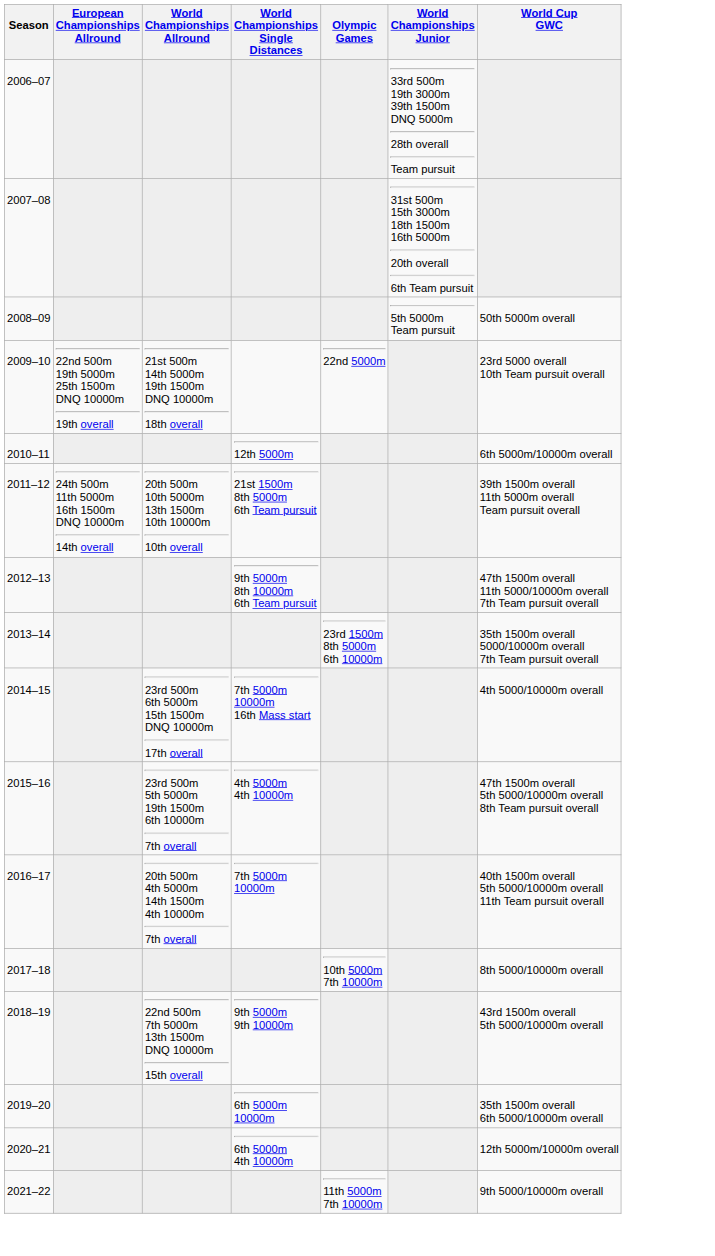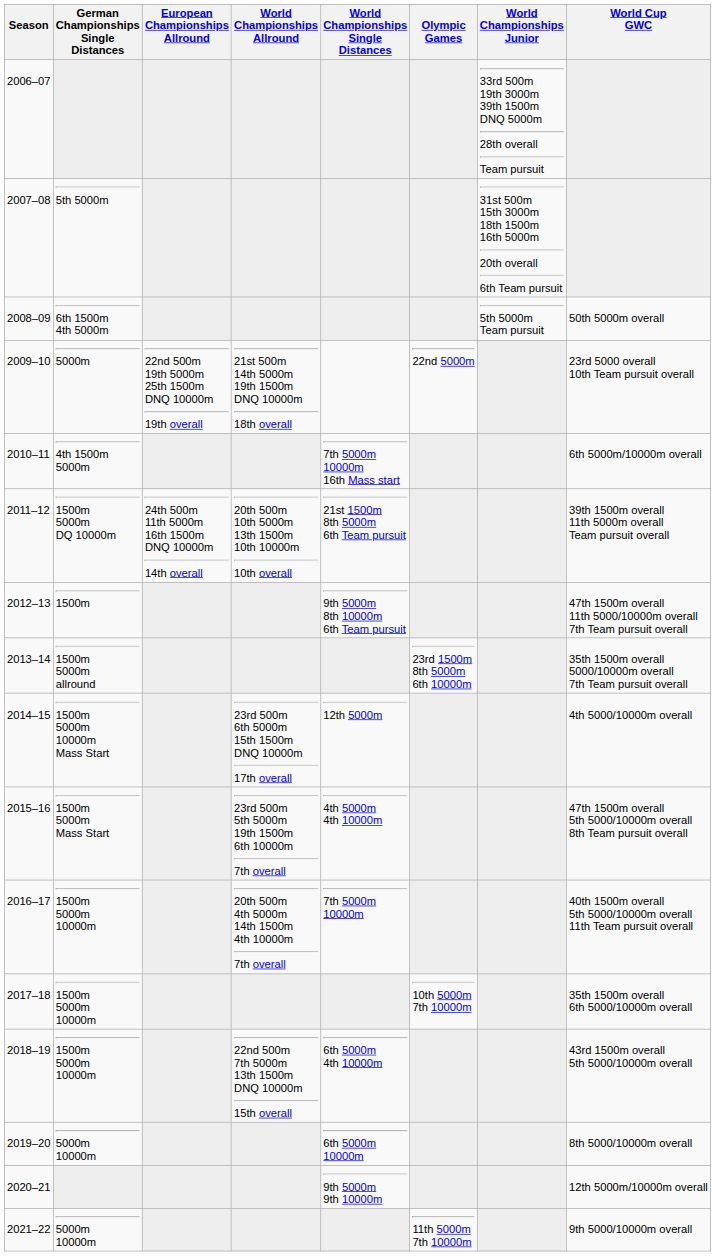+ column: German Championships Single Distances | 5th 5000m | 6th 1500m 4th 5000m | 5000m | 4th 1500m 5000m | 1500m 5000m DQ 10000m | 1500m | 1500m 5000m allround | 1500m 5000m 10000m Mass Start | 1500m 5000m Mass Start | 1500m 5000m 10000m | 1500m 5000m 10000m | 1500m 5000m 10000m | 5000m 10000m | 5000m 10000m
2010–11 | World Championships Single Distances: 12th 5000m -> 7th 5000m 10000m 16th Mass start
2014–15 | World Championships Single Distances: 7th 5000m 10000m 16th Mass start -> 12th 5000m
2017–18 | World Cup GWC: 8th 5000/10000m overall -> 35th 1500m overall 6th 5000/10000m overall
2018–19 | World Championships Single Distances: 9th 5000m 9th 10000m -> 6th 5000m 4th 10000m
2019–20 | World Cup GWC: 35th 1500m overall 6th 5000/10000m overall -> 8th 5000/10000m overall
2020–21 | World Championships Single Distances: 6th 5000m 4th 10000m -> 9th 5000m 9th 10000m
